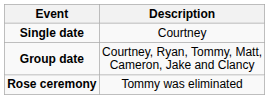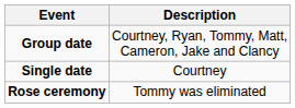rows swapped: Single date <-> Group date
